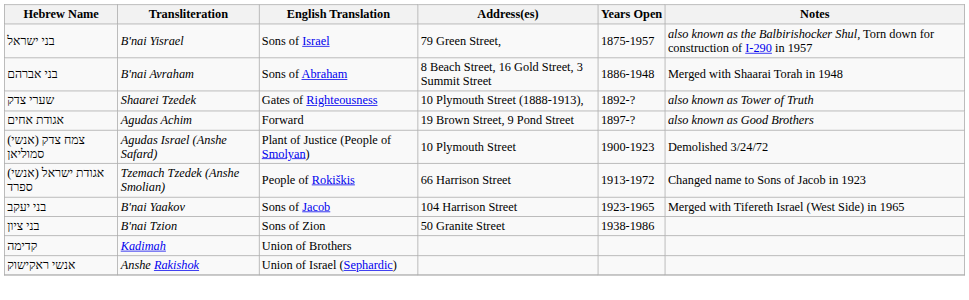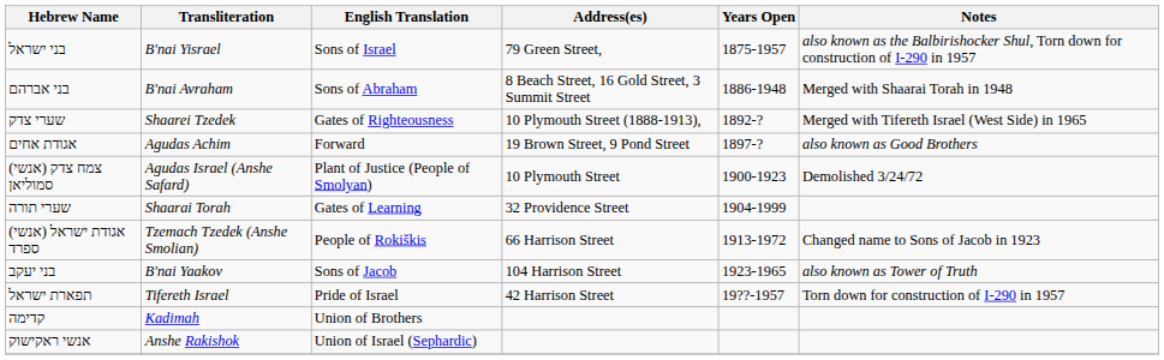שערי צדק | Notes: also known as Tower of Truth -> Merged with Tifereth Israel (West Side) in 1965
+ row: שערי תורה | Shaarai Torah | Gates of Learning | 32 Providence Street | 1904-1999
בני יעקב | Notes: Merged with Tifereth Israel (West Side) in 1965 -> also known as Tower of Truth
+ row: תפארת ישראל | Tifereth Israel | Pride of Israel | 42 Harrison Street | 19??-1957 | Torn down for construction of I-290 in 1957
- row: בני ציון | B'nai Tzion | Sons of Zion | 50 Granite Street | 1938-1986
